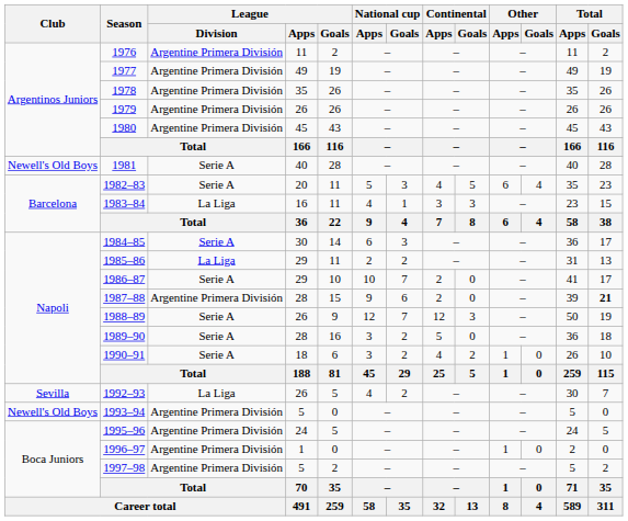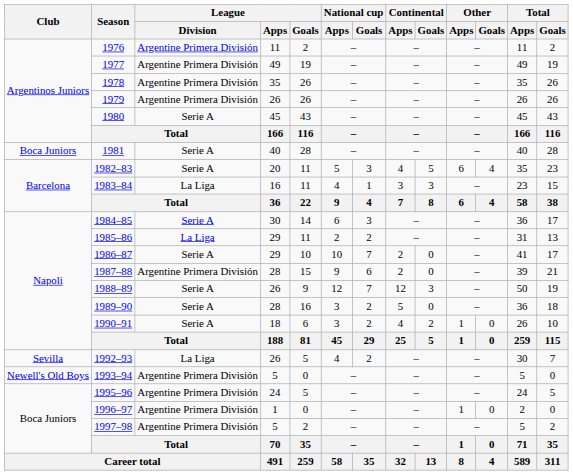1980 | League / Division: Argentine Primera División -> Serie A
1981 | Club: Newell's Old Boys -> Boca Juniors
1987–88 | Total / Goals: bold -> normal
